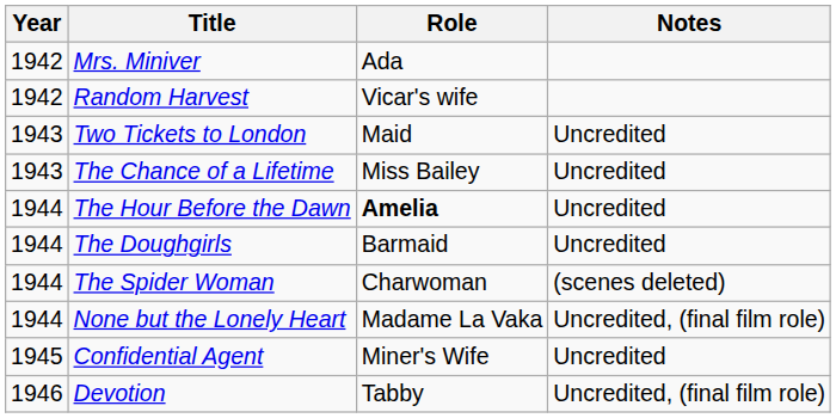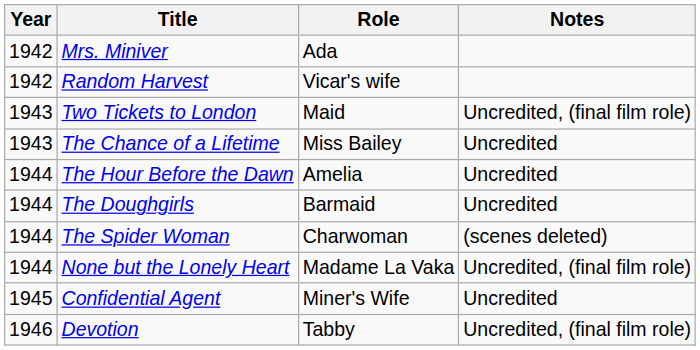Two Tickets to London | Notes: Uncredited -> Uncredited, (final film role)
The Hour Before the Dawn | Role: bold -> normal
